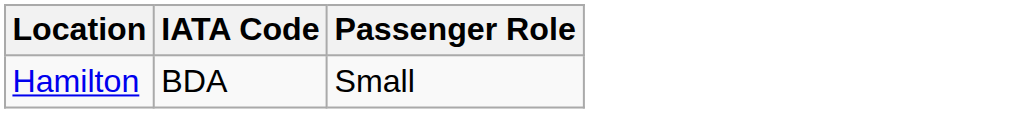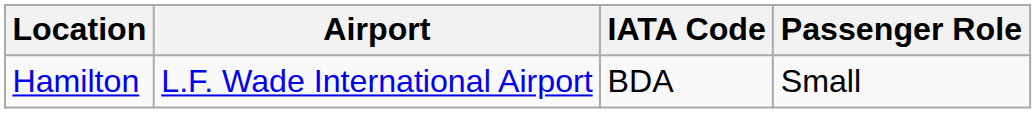+ column: Airport | L.F. Wade International Airport
